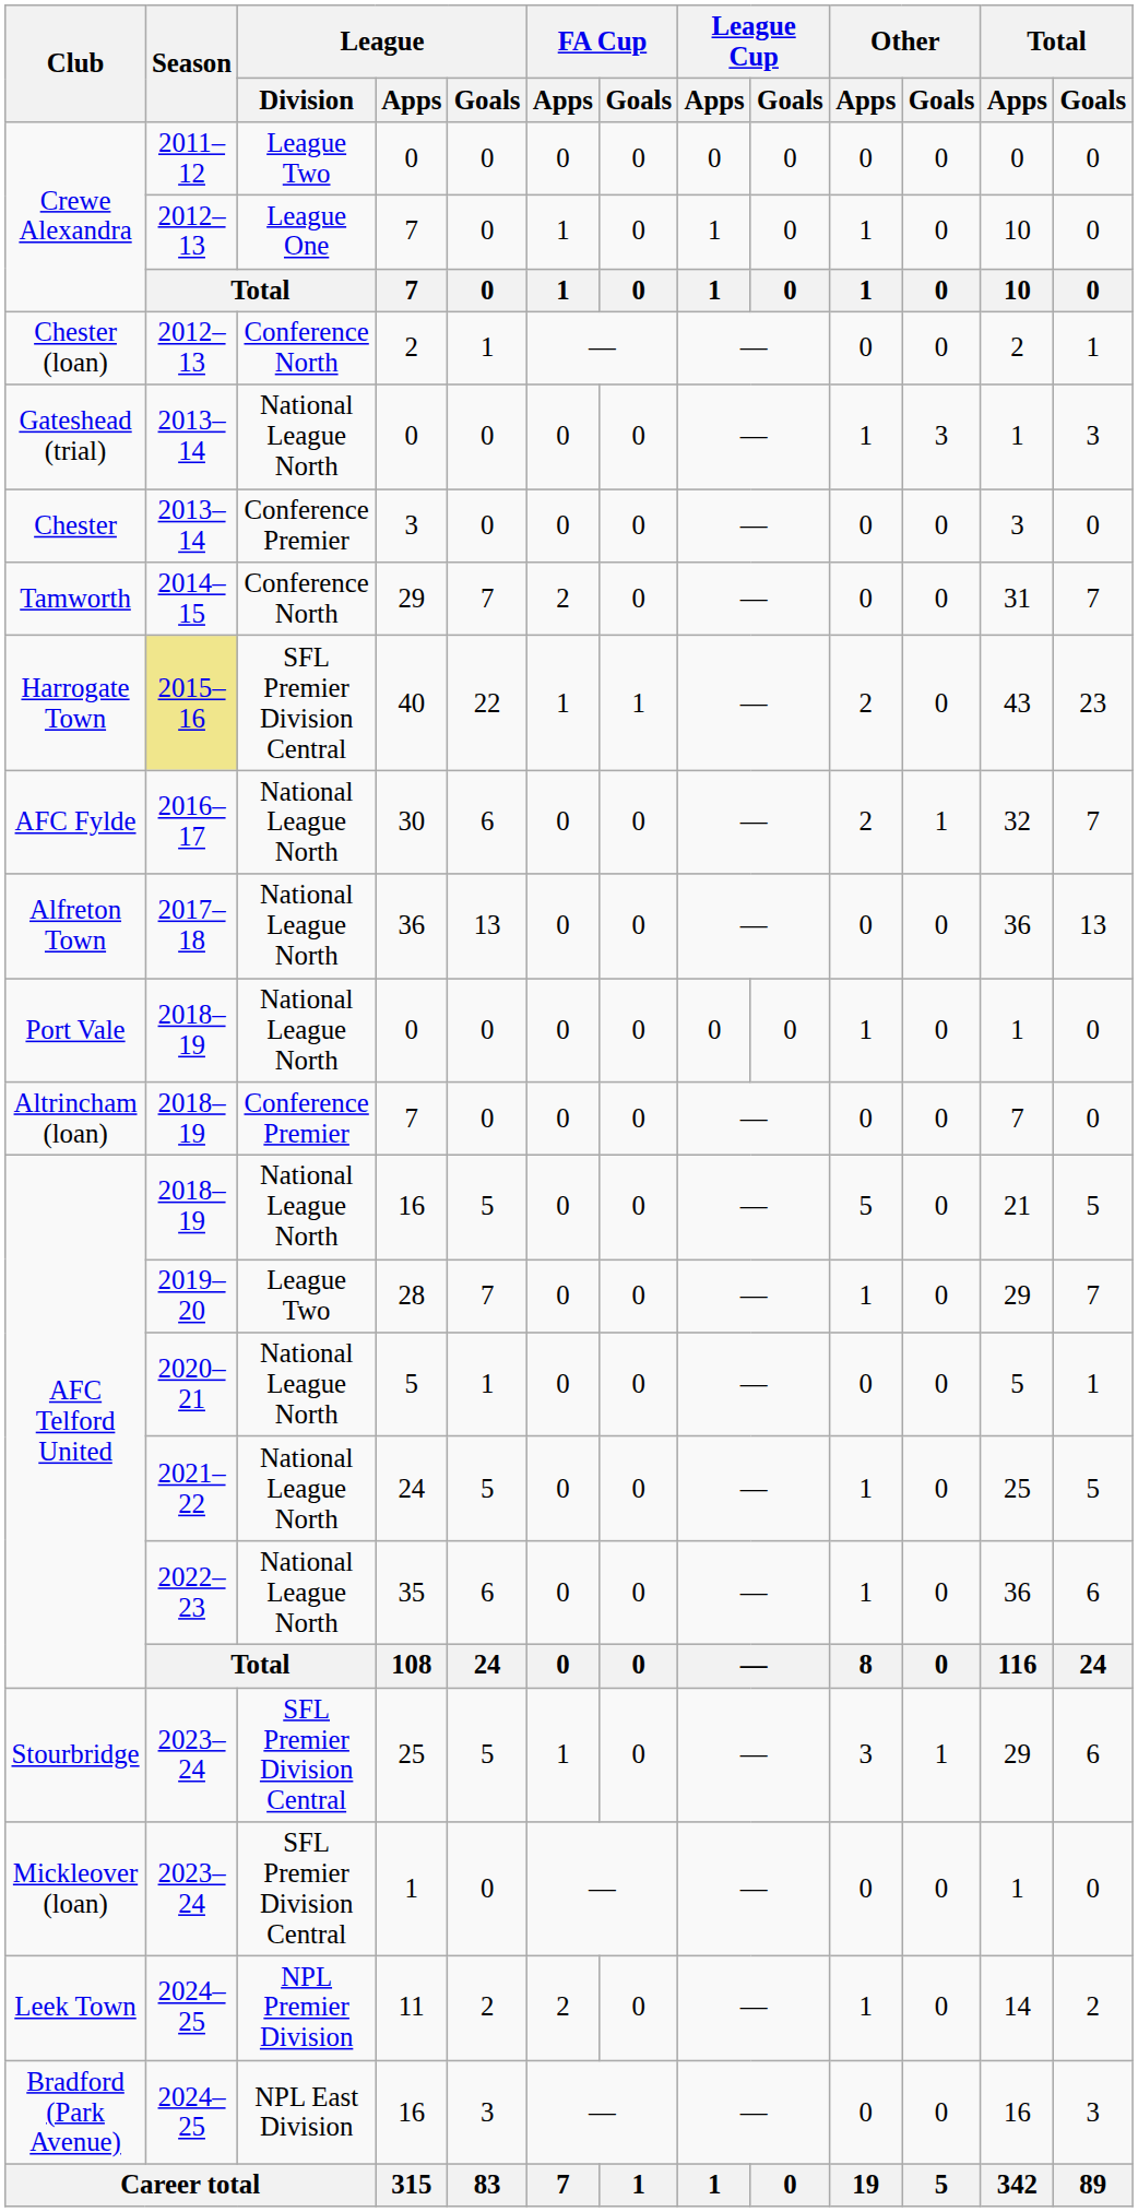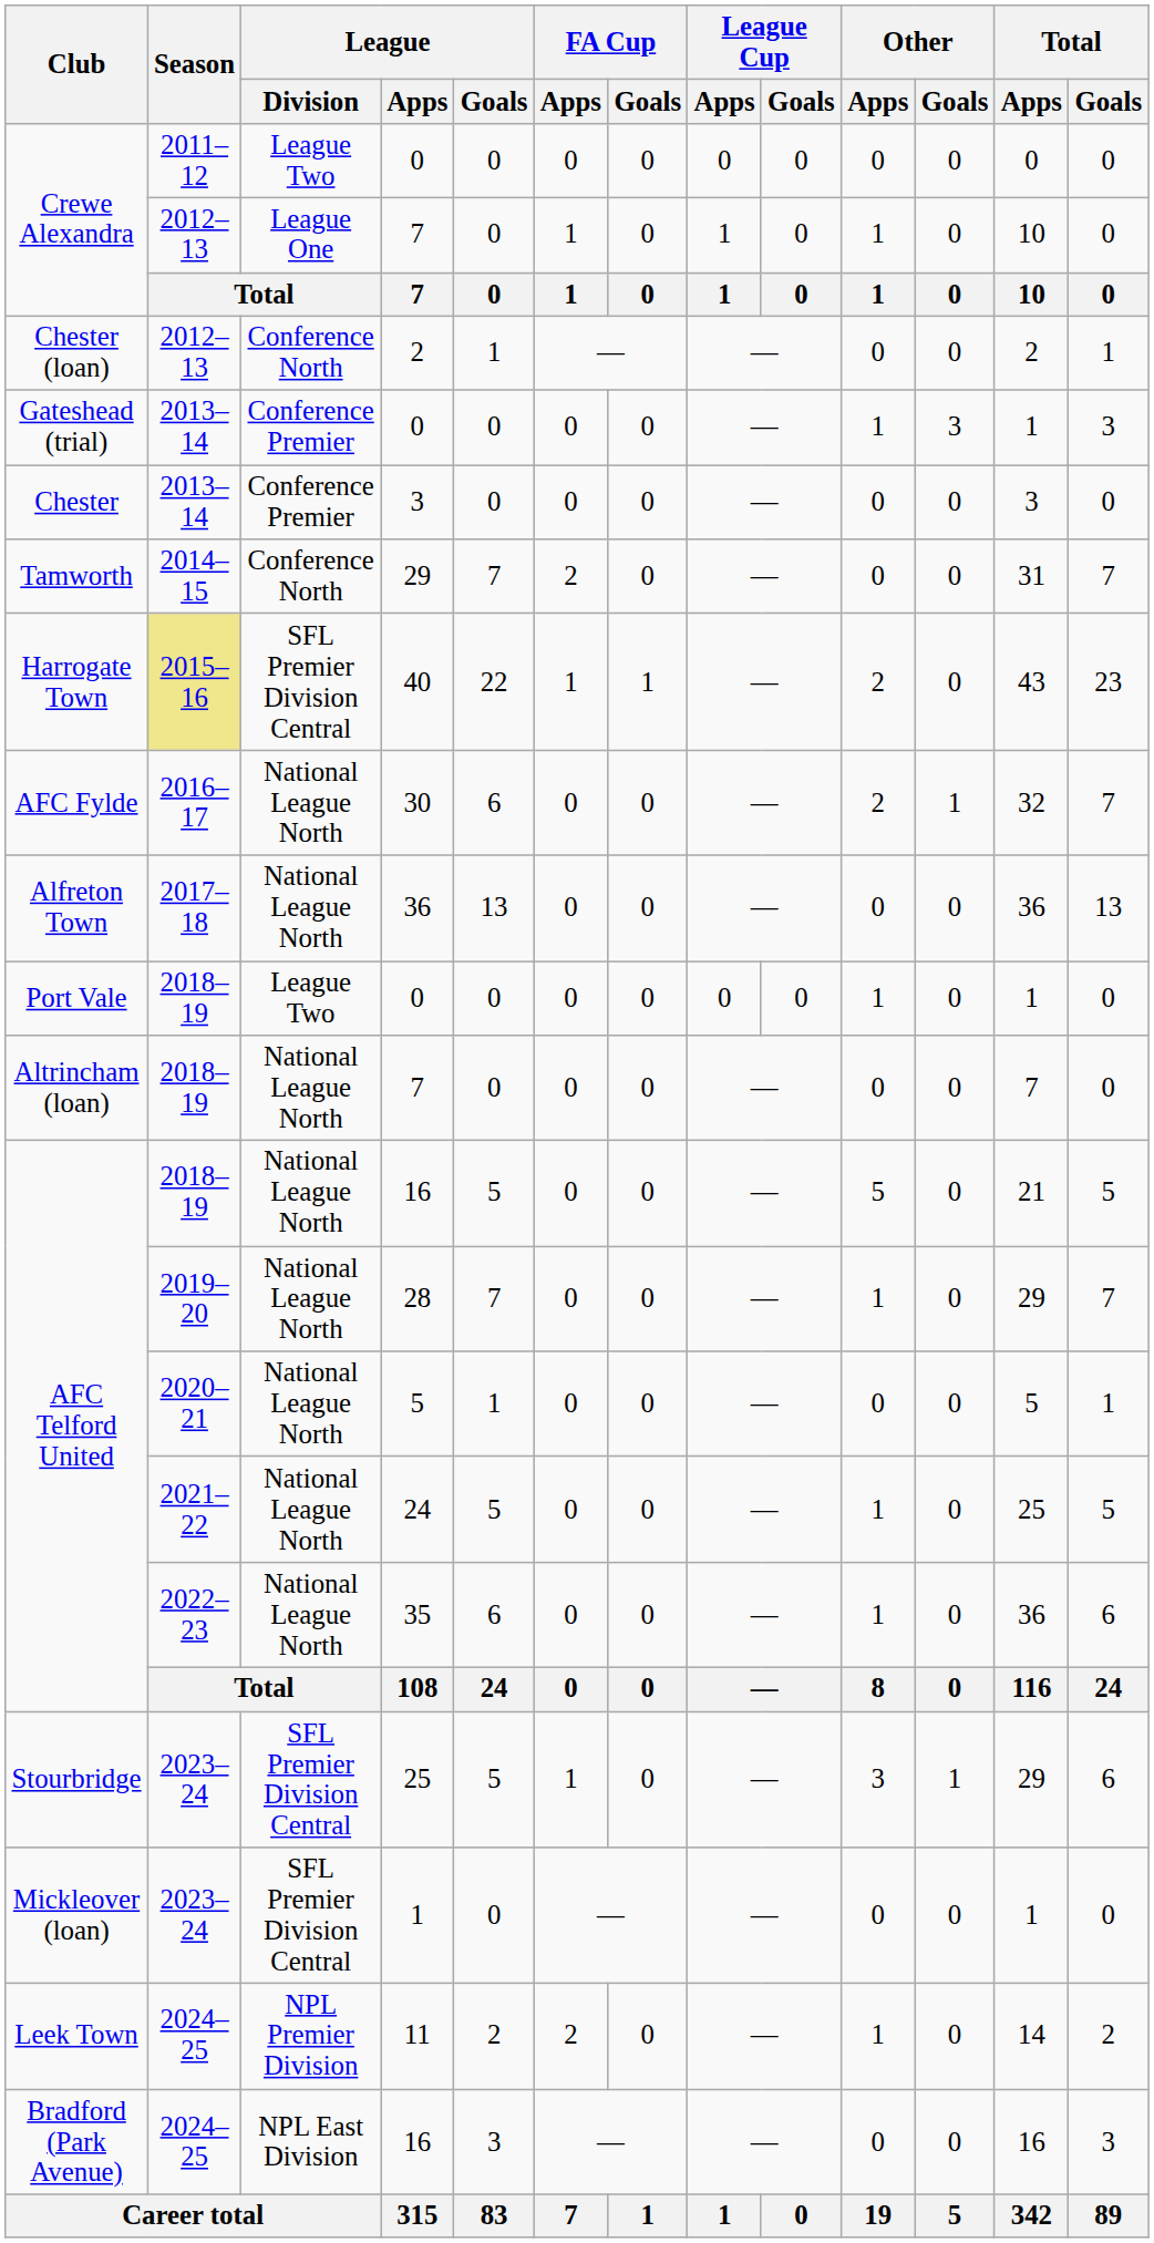Gateshead (trial) / 0 | League / Division: National League North -> Conference Premier
Port Vale / 0 | League / Division: National League North -> League Two
Altrincham (loan) / 7 | League / Division: Conference Premier -> National League North
28 | League / Division: League Two -> National League North
